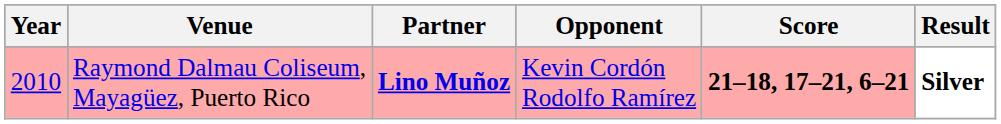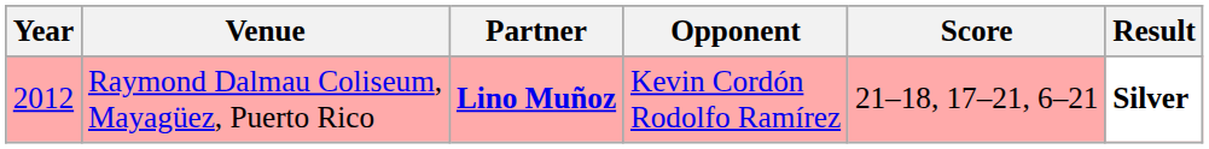Raymond Dalmau Coliseum, Mayagüez, Puerto Rico | Year: 2010 -> 2012
Raymond Dalmau Coliseum, Mayagüez, Puerto Rico | Score: bold -> normal
